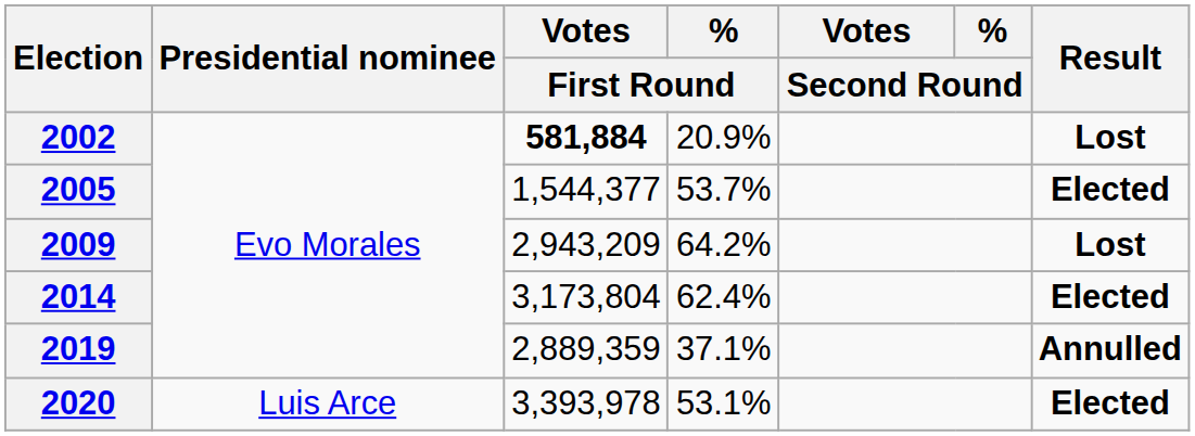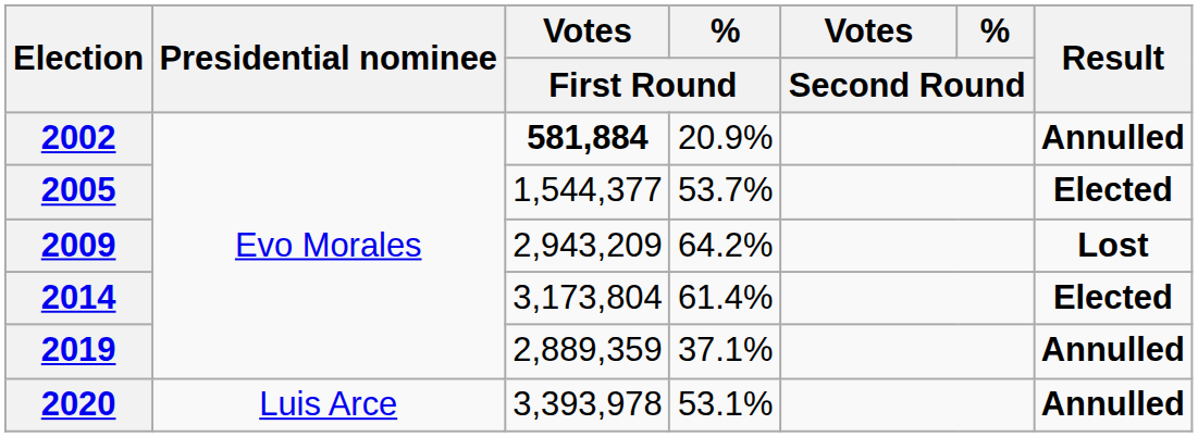2002 | Result: Lost -> Annulled
2014 | % / First Round: 62.4% -> 61.4%
2020 | Result: Elected -> Annulled
